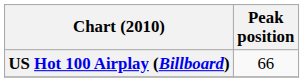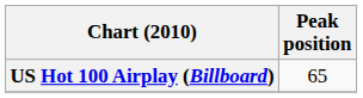US Hot 100 Airplay (Billboard) | Peak position: 66 -> 65
